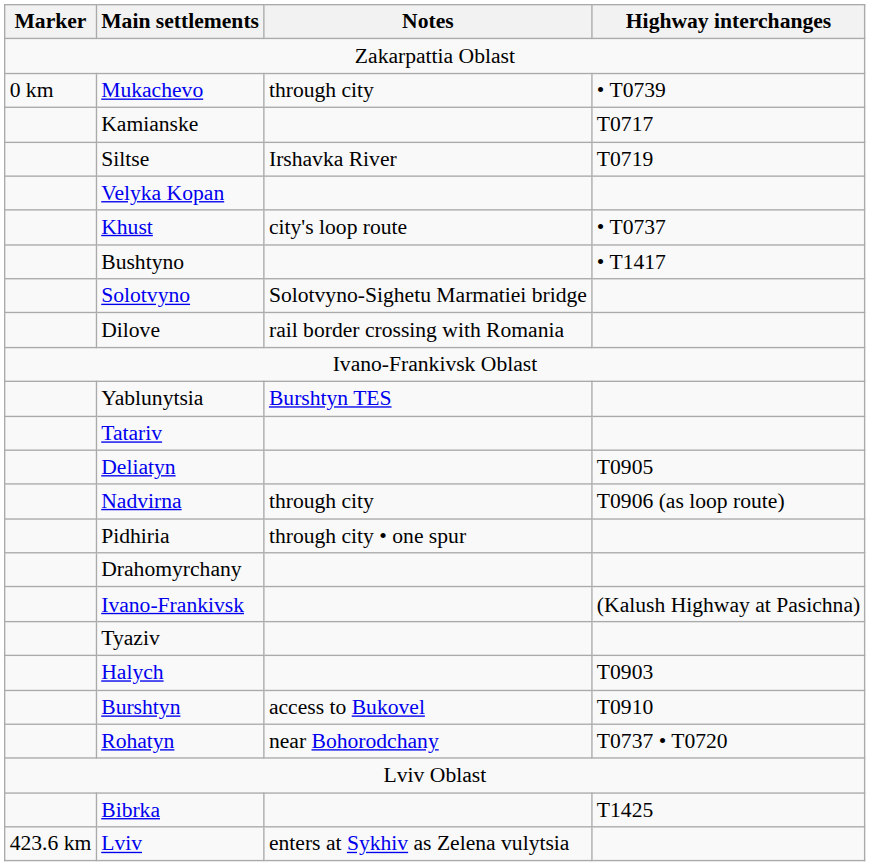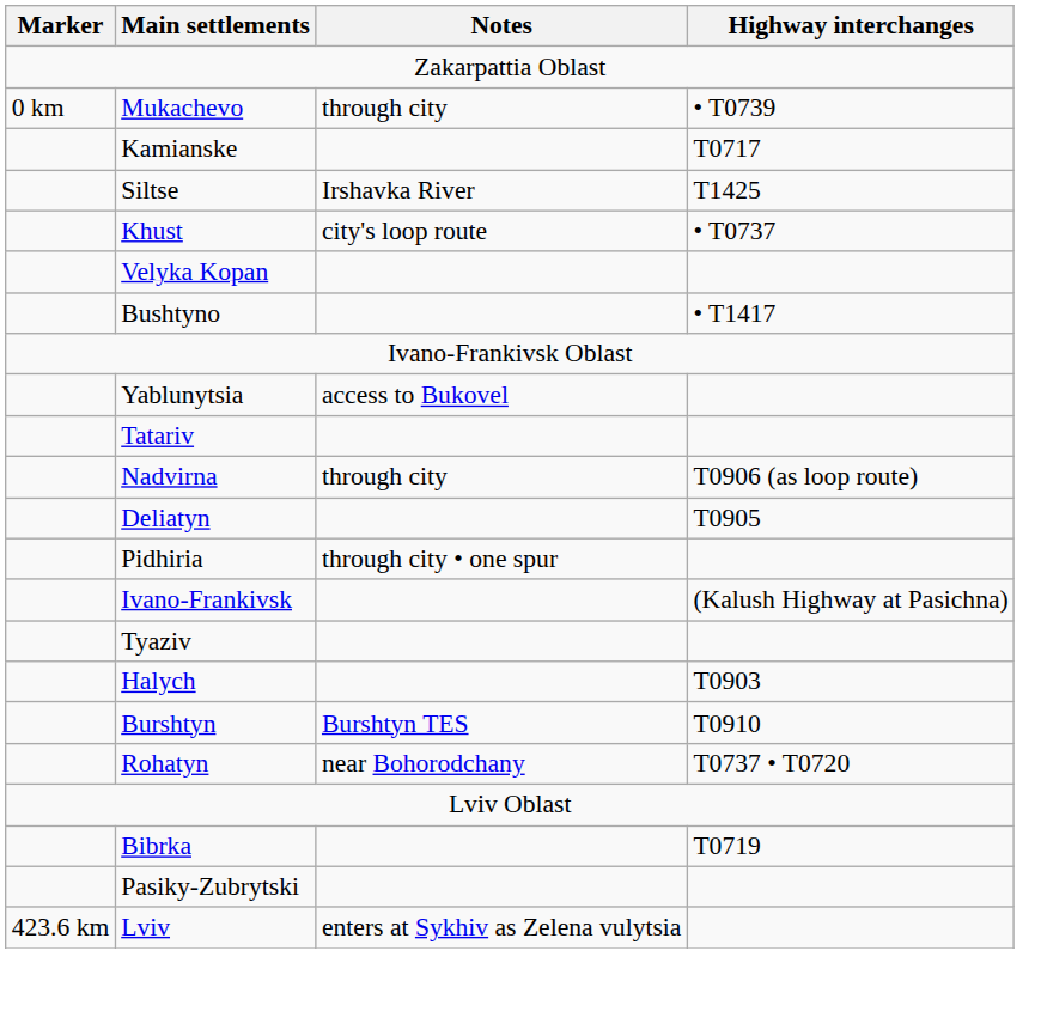Siltse | Highway interchanges: T0719 -> T1425
rows swapped: Velyka Kopan <-> Khust
- row: Solotvyno | Solotvyno-Sighetu Marmatiei bridge
- row: Dilove | rail border crossing with Romania
Yablunytsia | Notes: Burshtyn TES -> access to Bukovel
rows swapped: Deliatyn <-> Nadvirna
- row: Drahomyrchany
Burshtyn | Notes: access to Bukovel -> Burshtyn TES
Bibrka | Highway interchanges: T1425 -> T0719
+ row: Pasiky-Zubrytski
